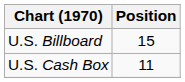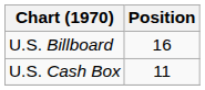U.S. Billboard | Position: 15 -> 16
